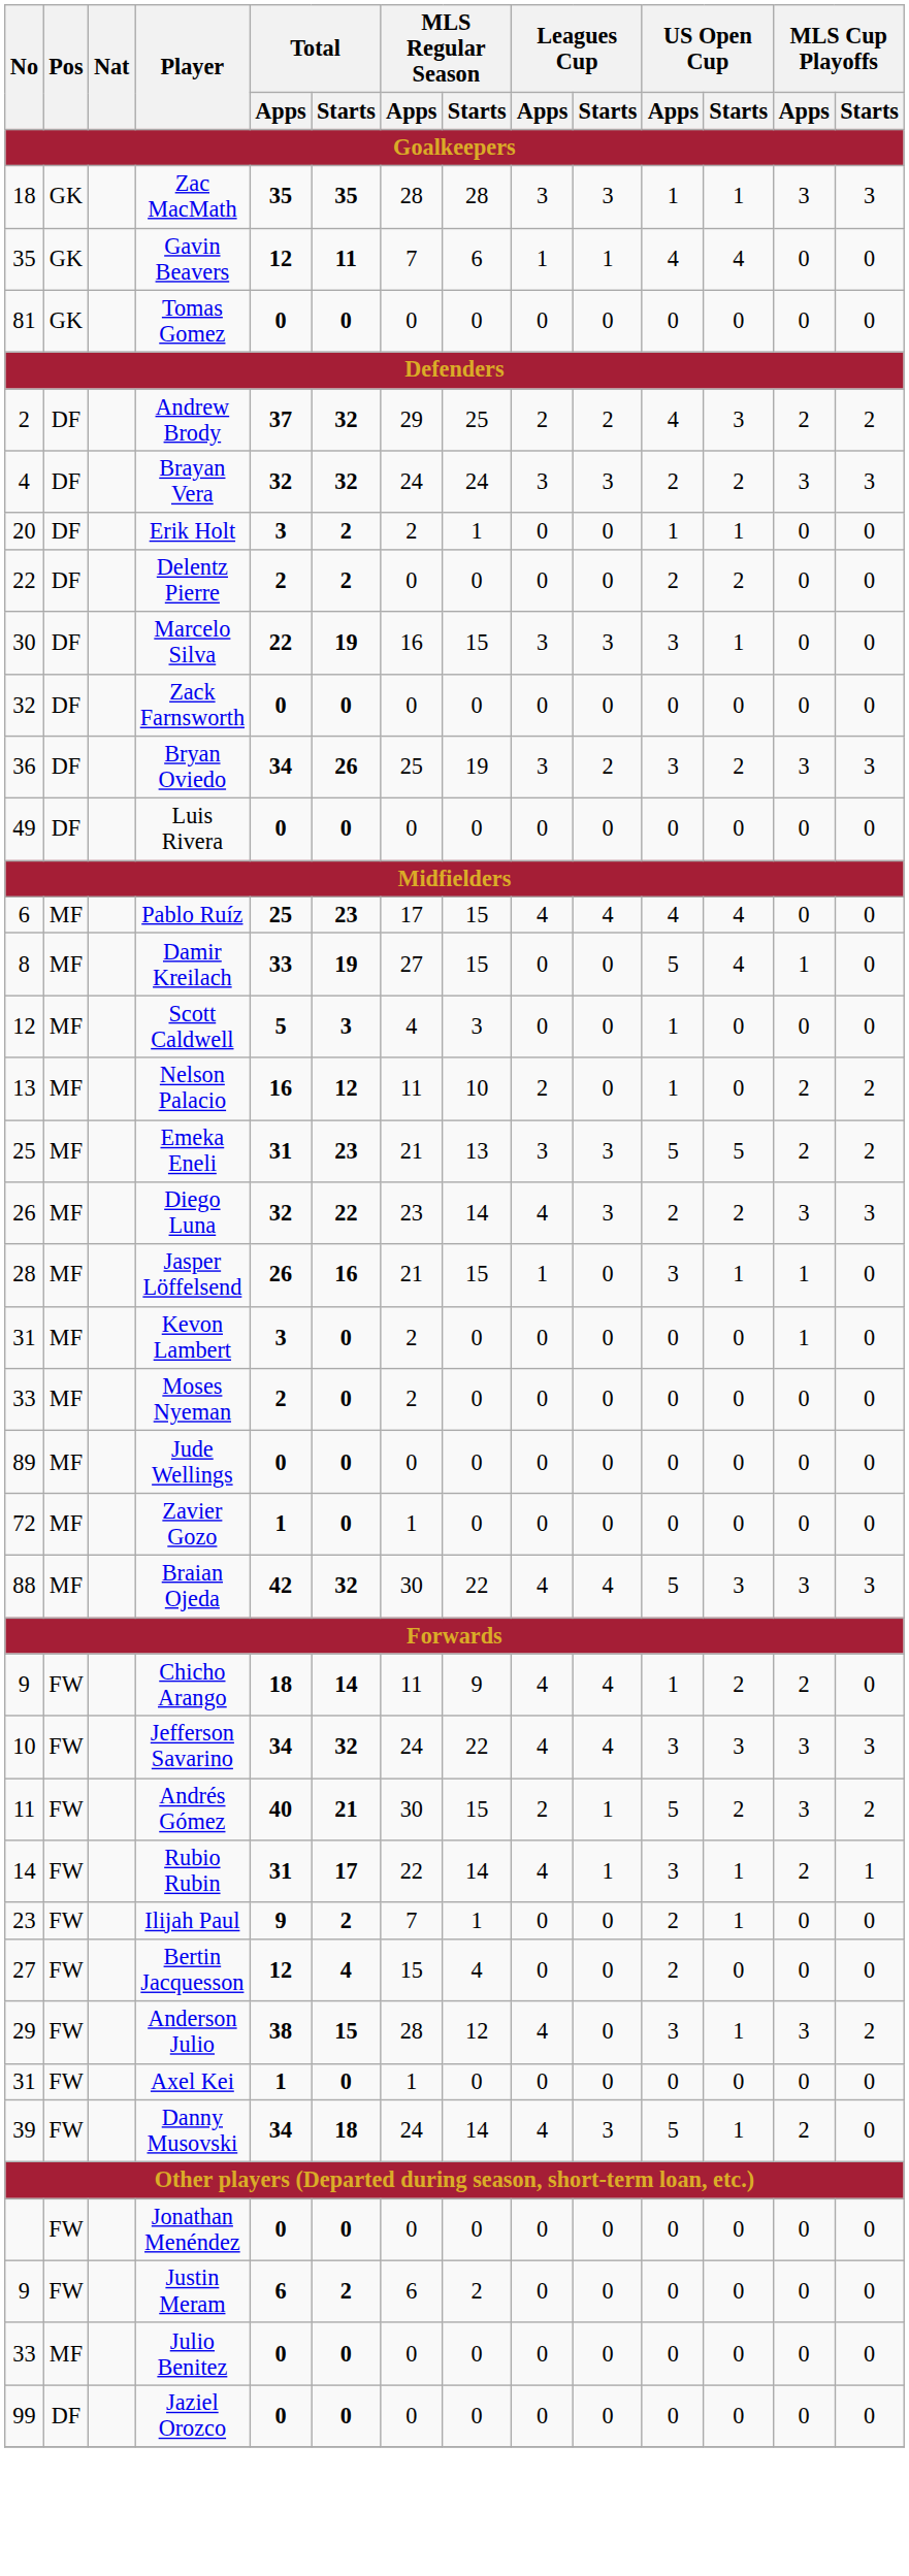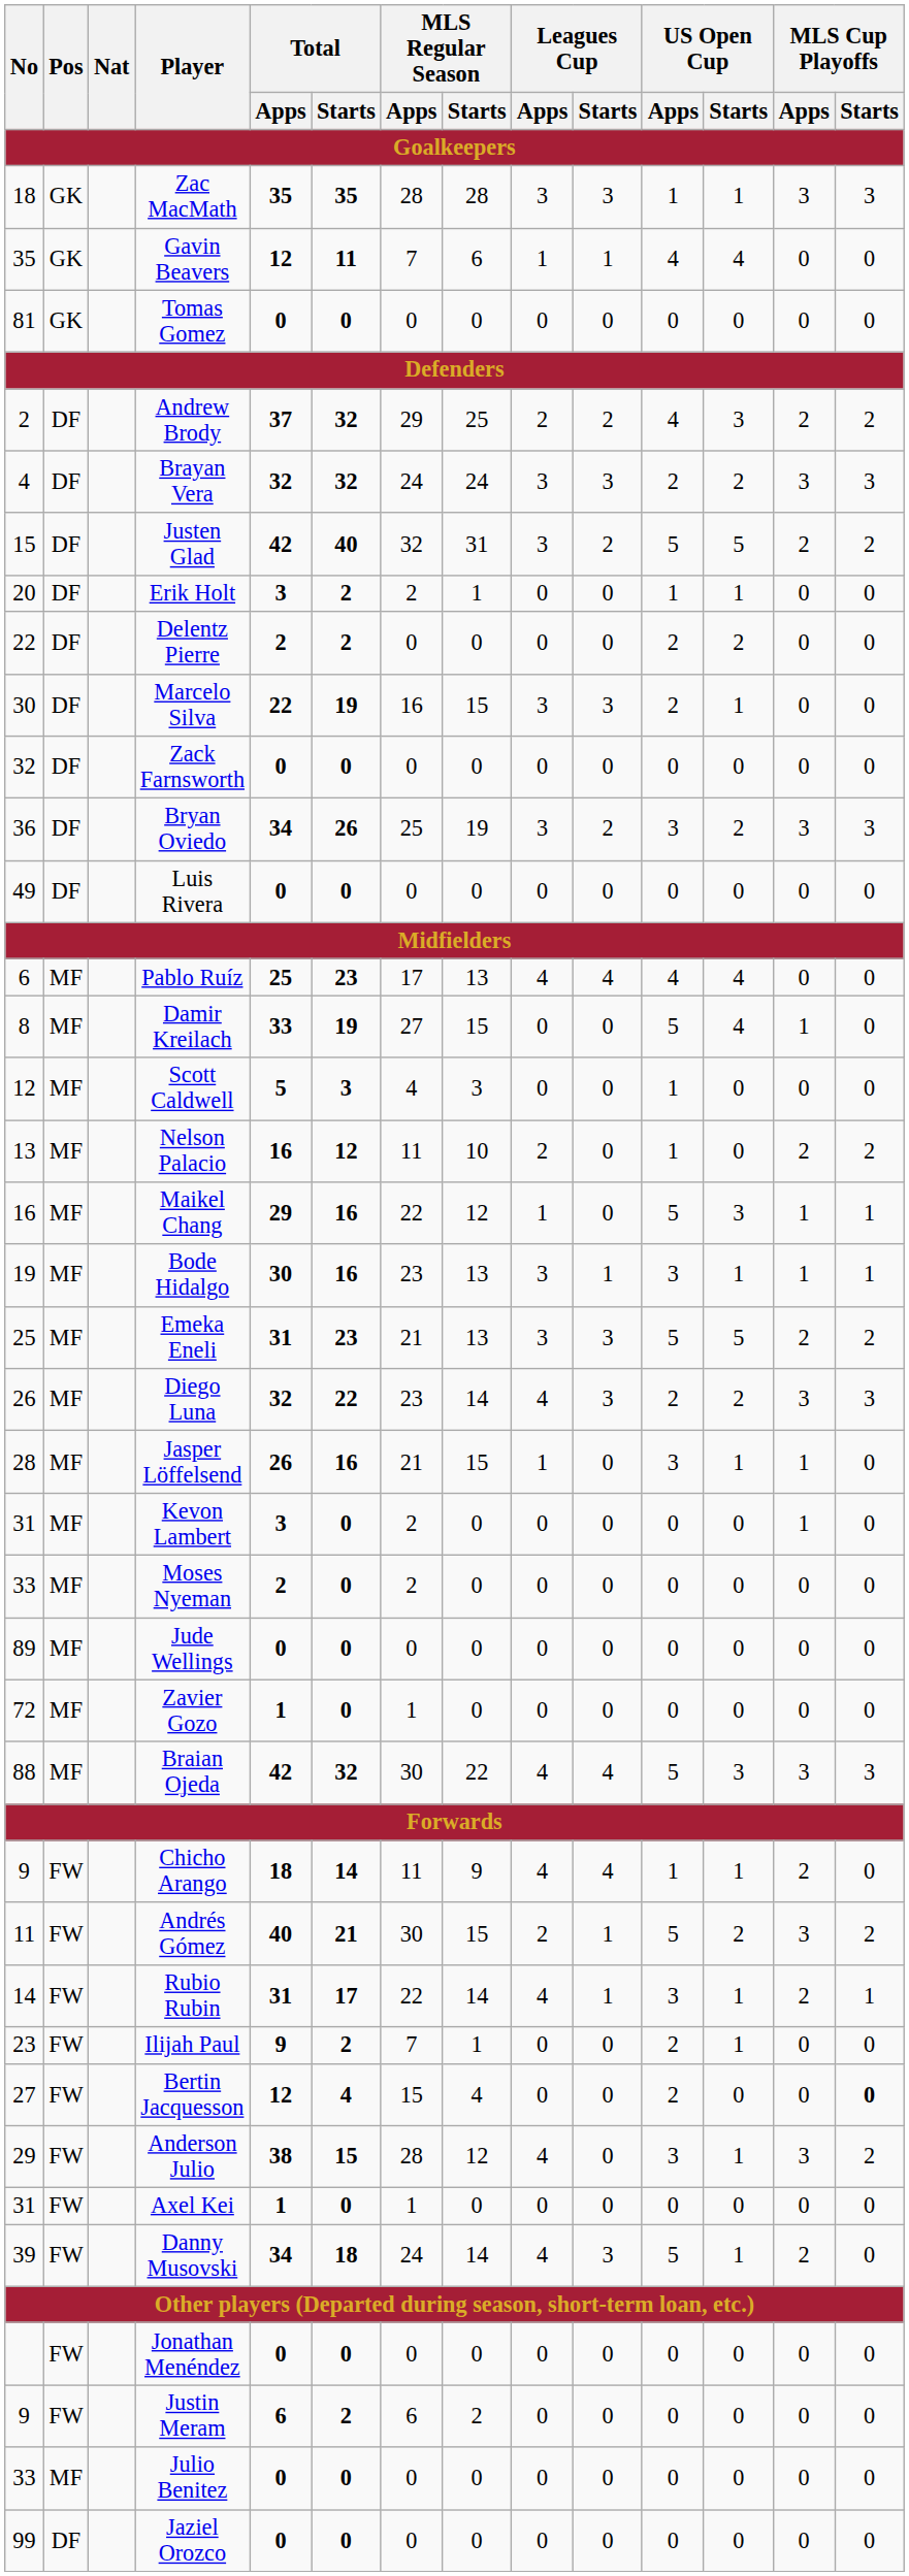+ row: 15 | DF | Justen Glad | 42 | 40 | 32 | 31 | 3 | 2 | 5 | 5 | 2 | 2
Marcelo Silva | US Open Cup / Apps: 3 -> 2
Pablo Ruíz | MLS Regular Season / Starts: 15 -> 13
+ row: 16 | MF | Maikel Chang | 29 | 16 | 22 | 12 | 1 | 0 | 5 | 3 | 1 | 1
+ row: 19 | MF | Bode Hidalgo | 30 | 16 | 23 | 13 | 3 | 1 | 3 | 1 | 1 | 1
Chicho Arango | US Open Cup / Starts: 2 -> 1
- row: 10 | FW | Jefferson Savarino | 34 | 32 | 24 | 22 | 4 | 4 | 3 | 3 | 3 | 3
Bertin Jacquesson | MLS Cup Playoffs / Starts: normal -> bold
